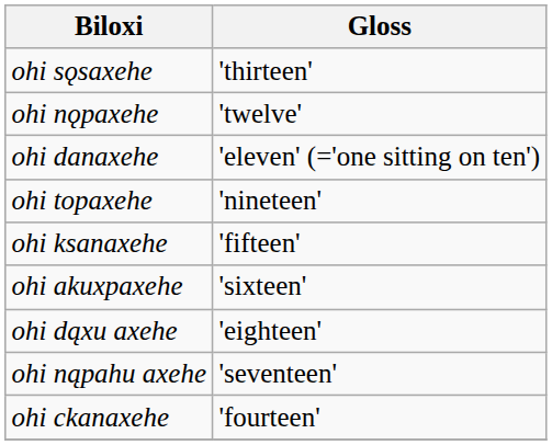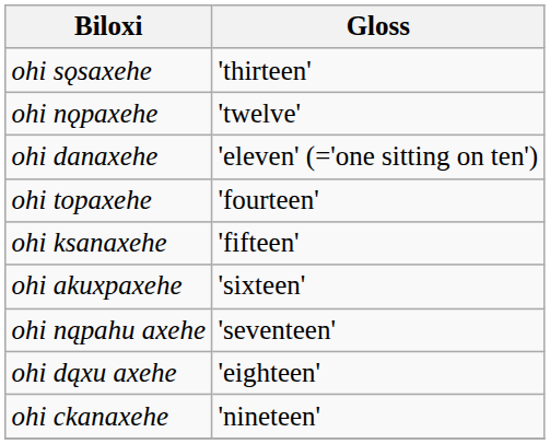ohi topaxehe | Gloss: 'nineteen' -> 'fourteen'
rows swapped: ohi nąpahu axehe <-> ohi dąxu axehe
ohi ckanaxehe | Gloss: 'fourteen' -> 'nineteen'
